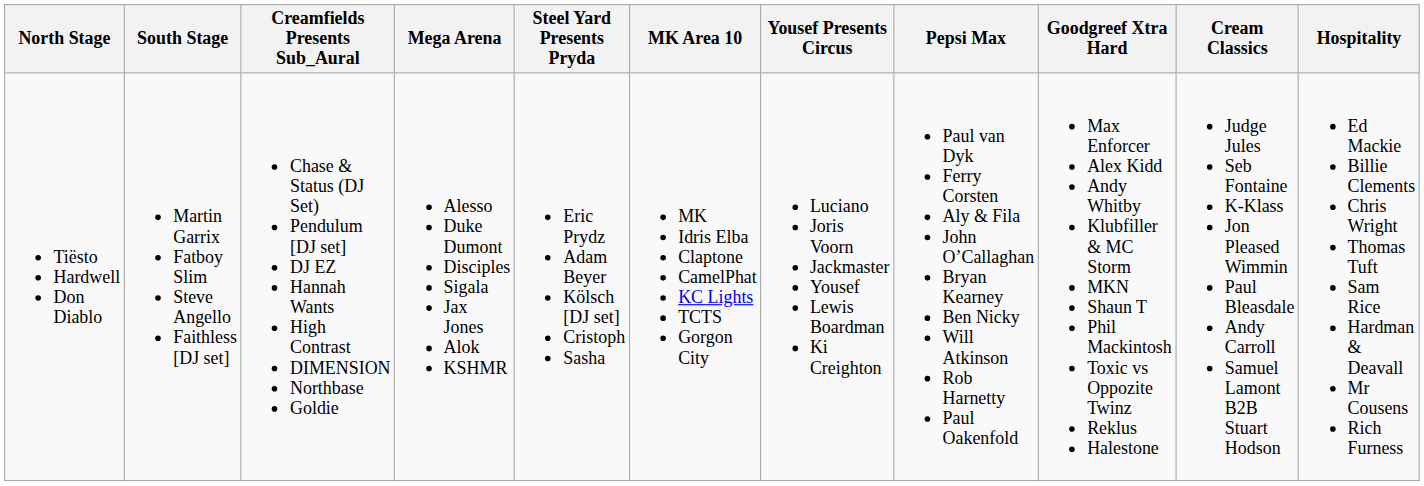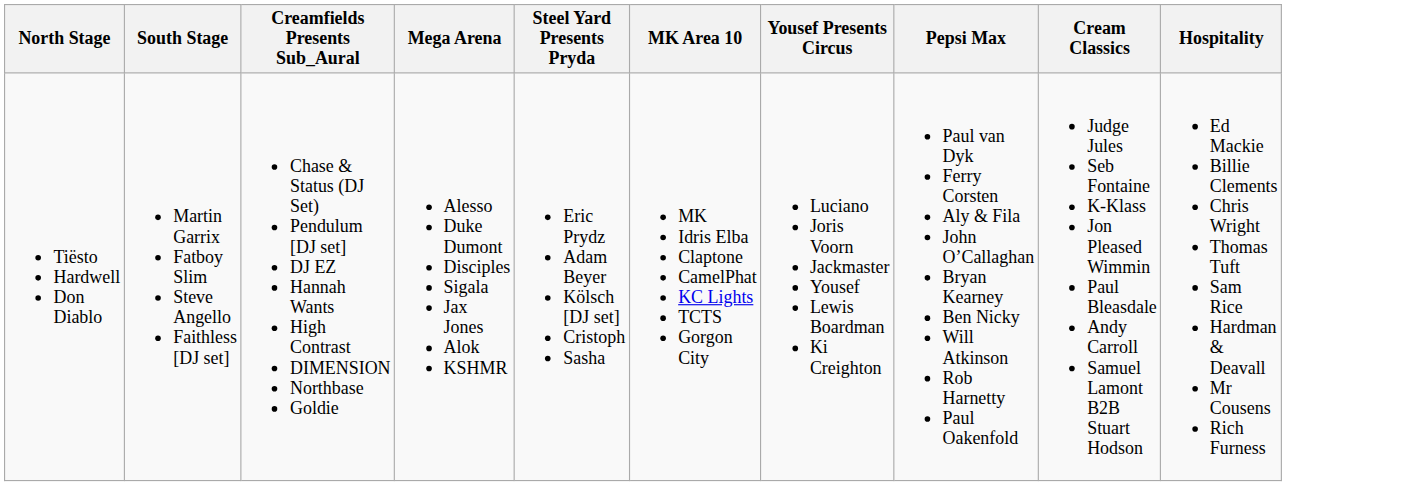- column: Goodgreef Xtra Hard | Max Enforcer Alex Kidd Andy Whitby Klubfiller & MC Storm MKN Shaun T Phil Mackintosh Toxic vs Oppozite Twinz Reklus Halestone
